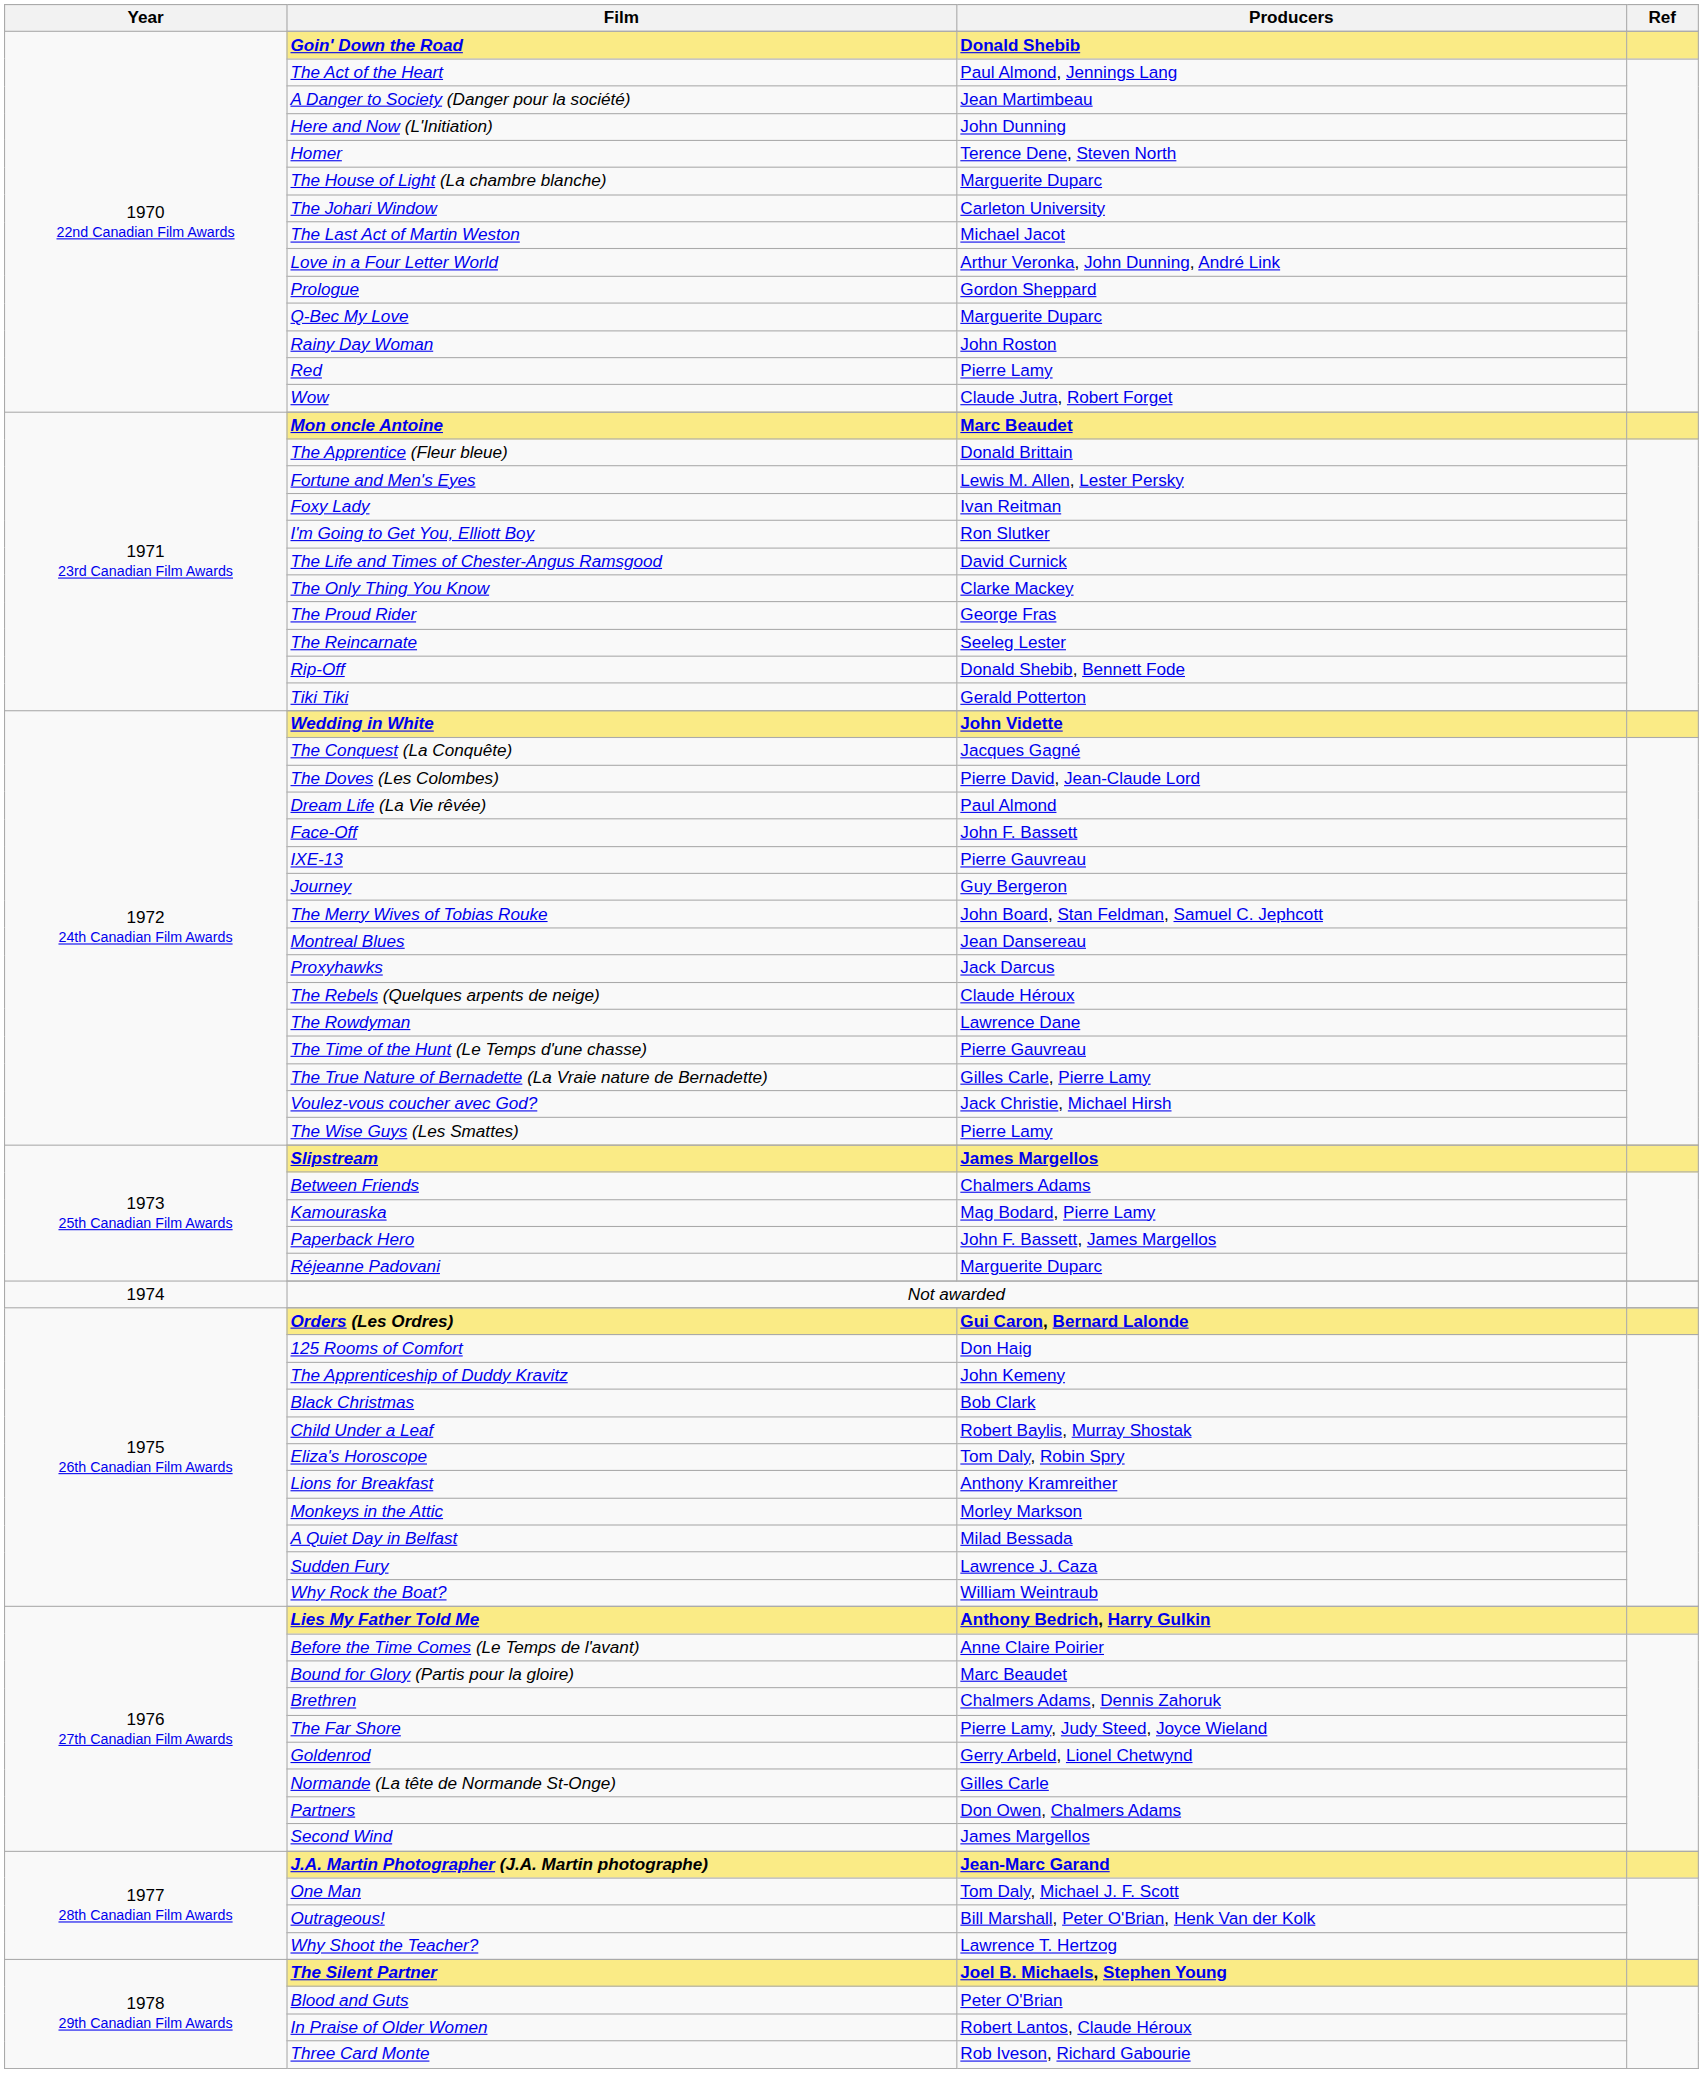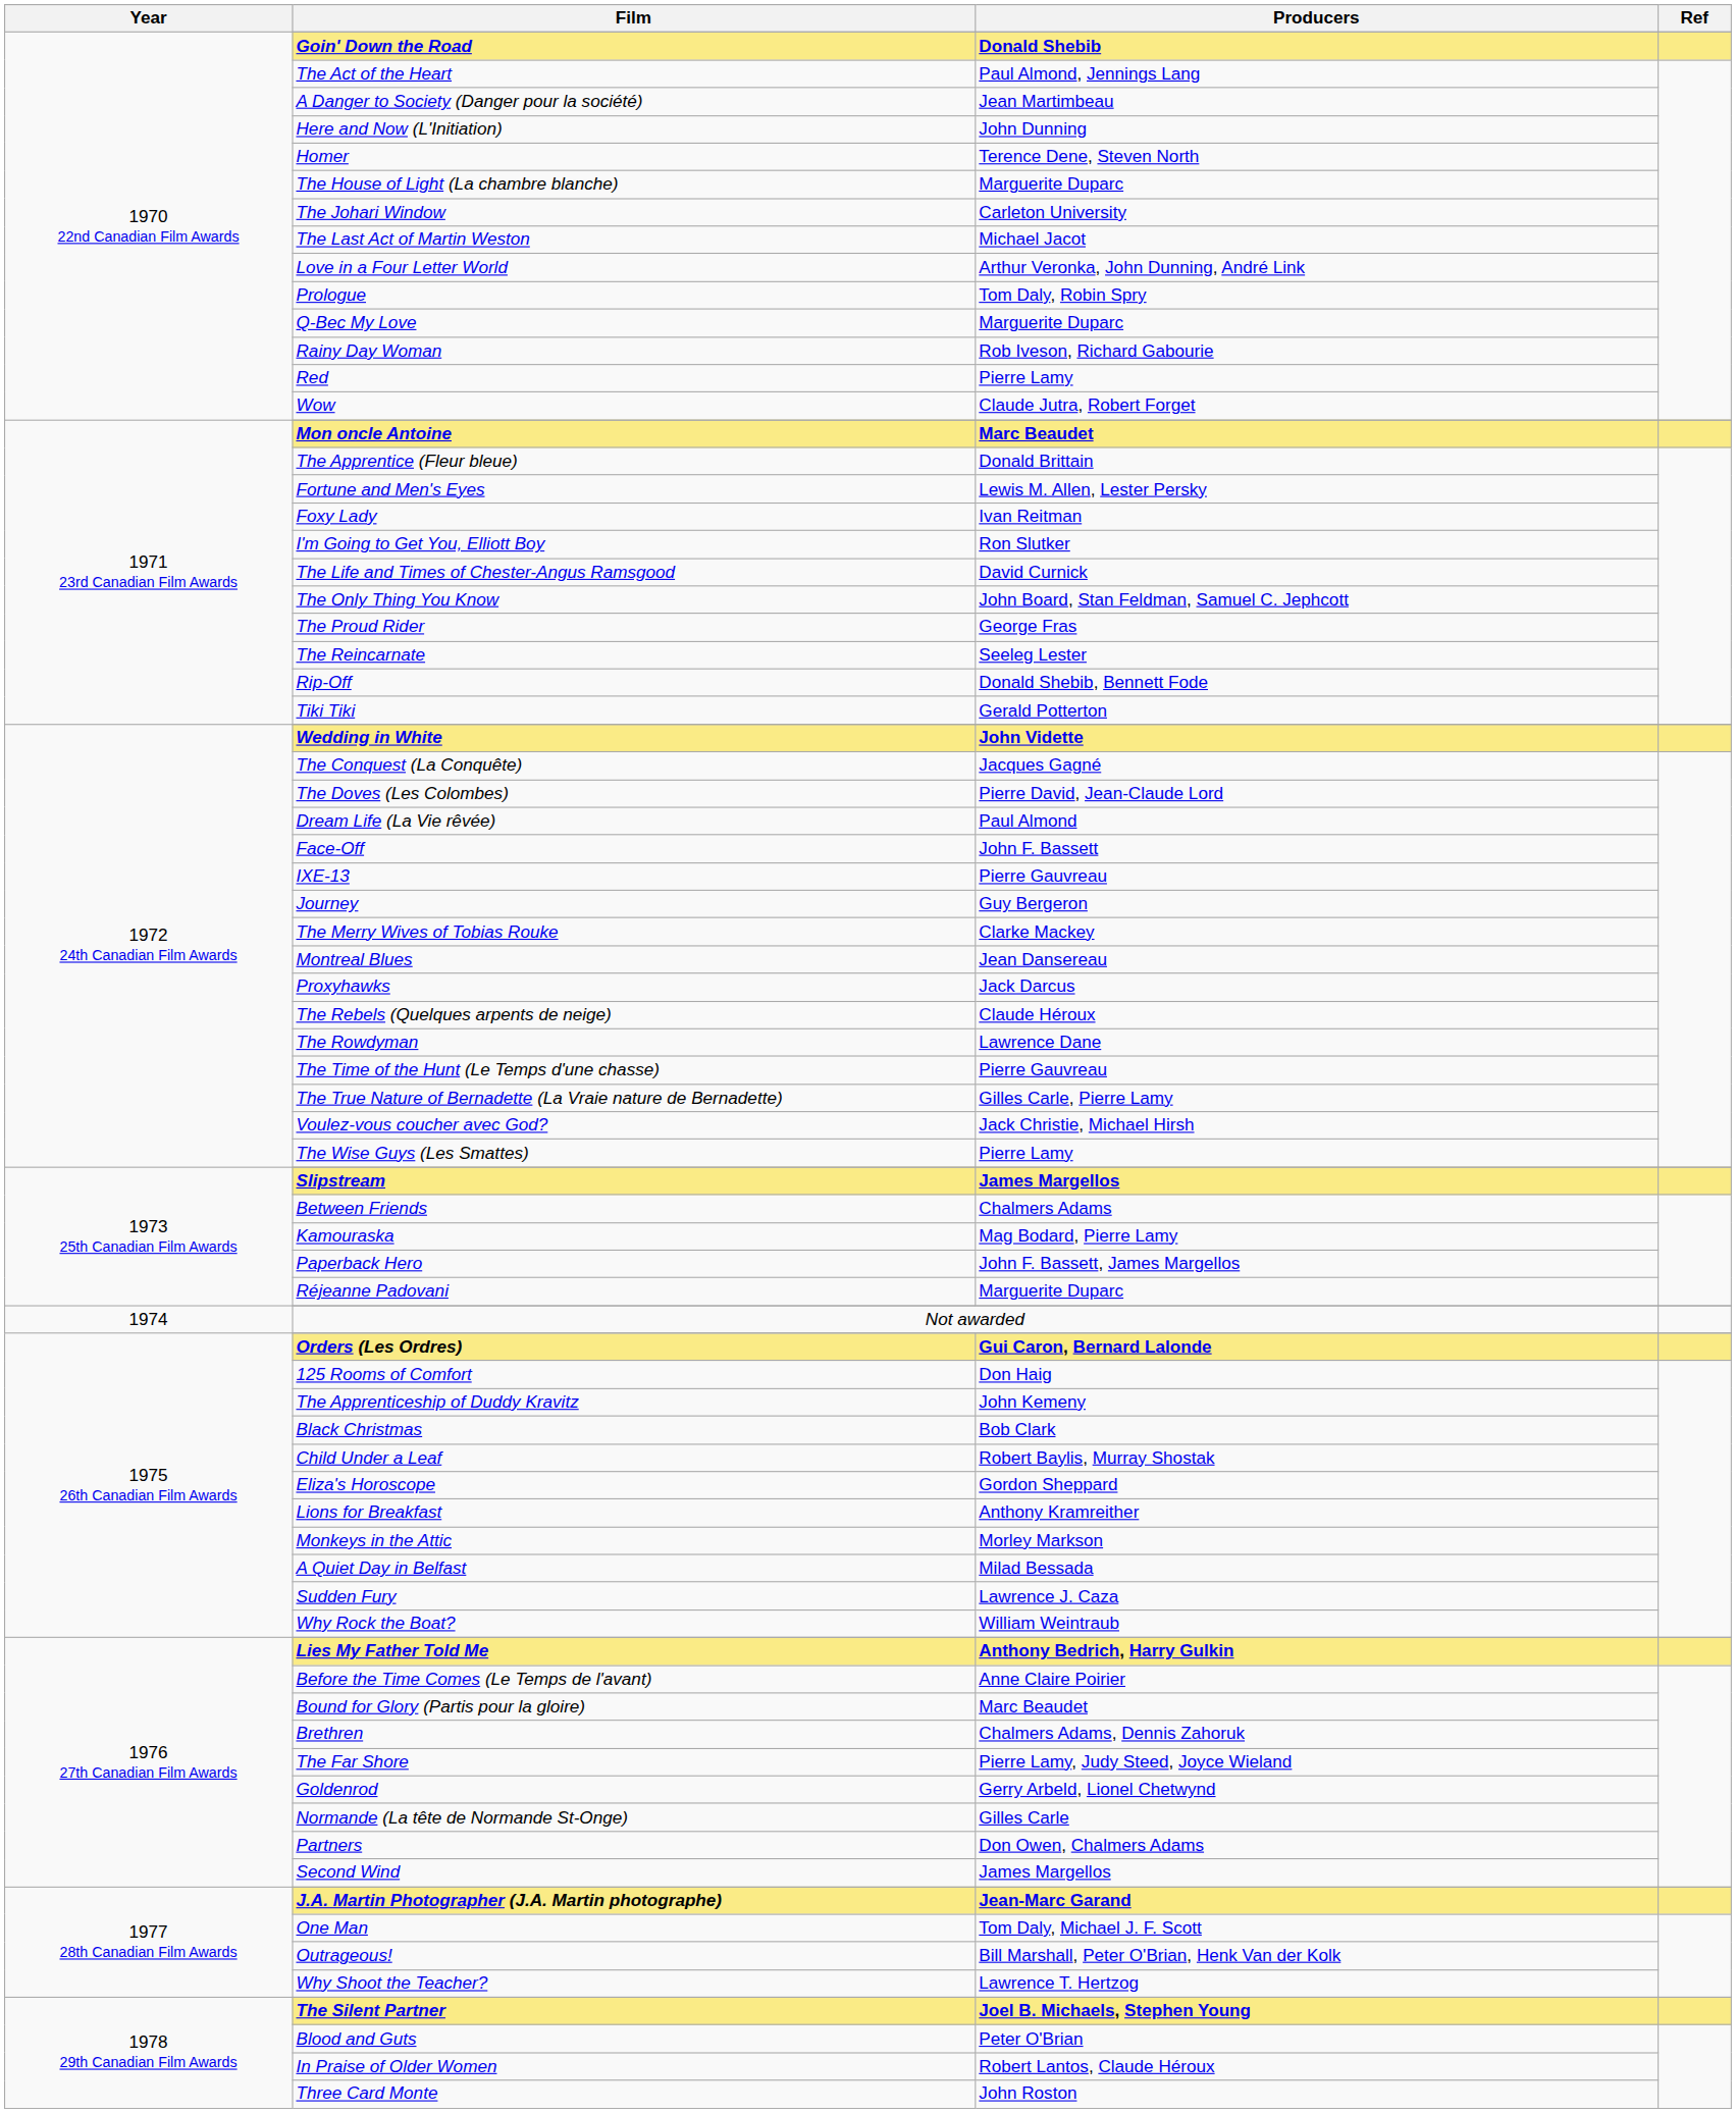Prologue | Producers: Gordon Sheppard -> Tom Daly, Robin Spry
Rainy Day Woman | Producers: John Roston -> Rob Iveson, Richard Gabourie
The Only Thing You Know | Producers: Clarke Mackey -> John Board, Stan Feldman, Samuel C. Jephcott
The Merry Wives of Tobias Rouke | Producers: John Board, Stan Feldman, Samuel C. Jephcott -> Clarke Mackey
Eliza's Horoscope | Producers: Tom Daly, Robin Spry -> Gordon Sheppard
Three Card Monte | Producers: Rob Iveson, Richard Gabourie -> John Roston
